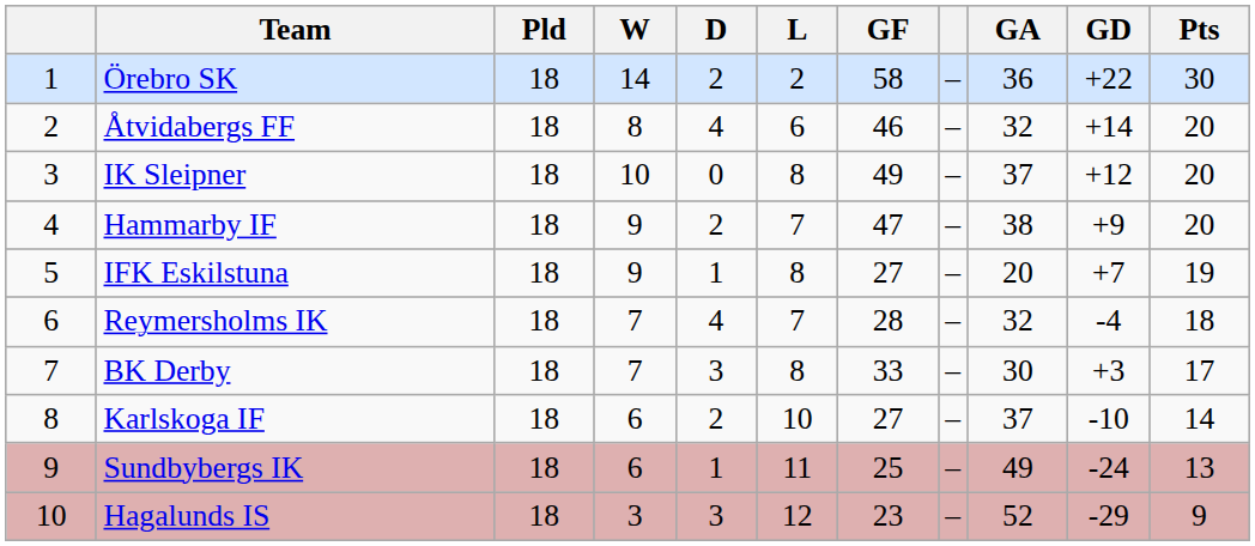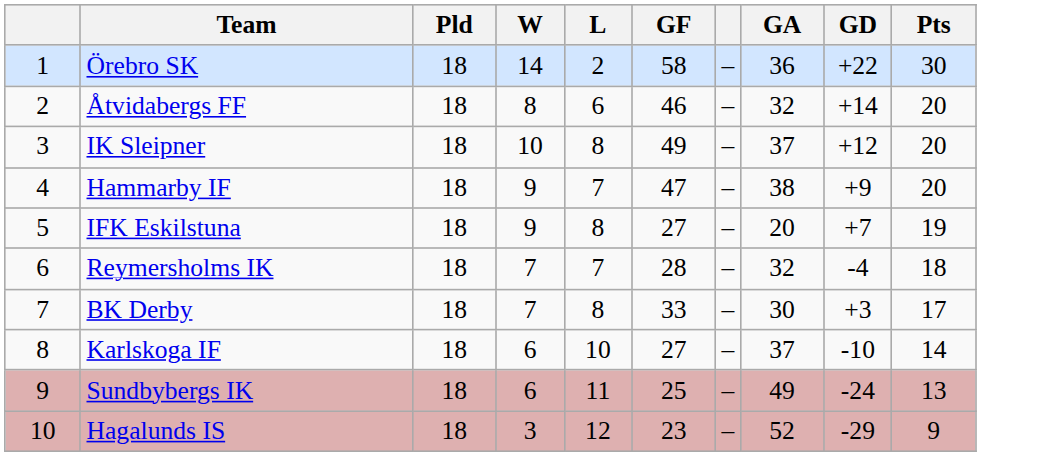- column: D | 2 | 4 | 0 | 2 | 1 | 4 | 3 | 2 | 1 | 3
